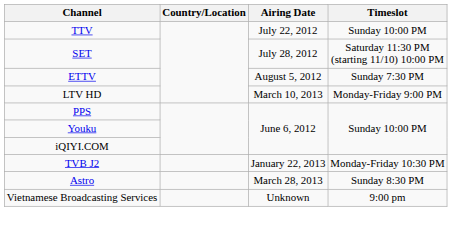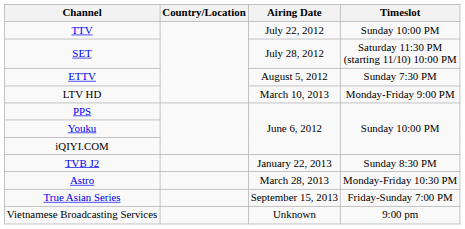TVB J2 | Timeslot: Monday-Friday 10:30 PM -> Sunday 8:30 PM
Astro | Timeslot: Sunday 8:30 PM -> Monday-Friday 10:30 PM
+ row: True Asian Series | September 15, 2013 | Friday-Sunday 7:00 PM
